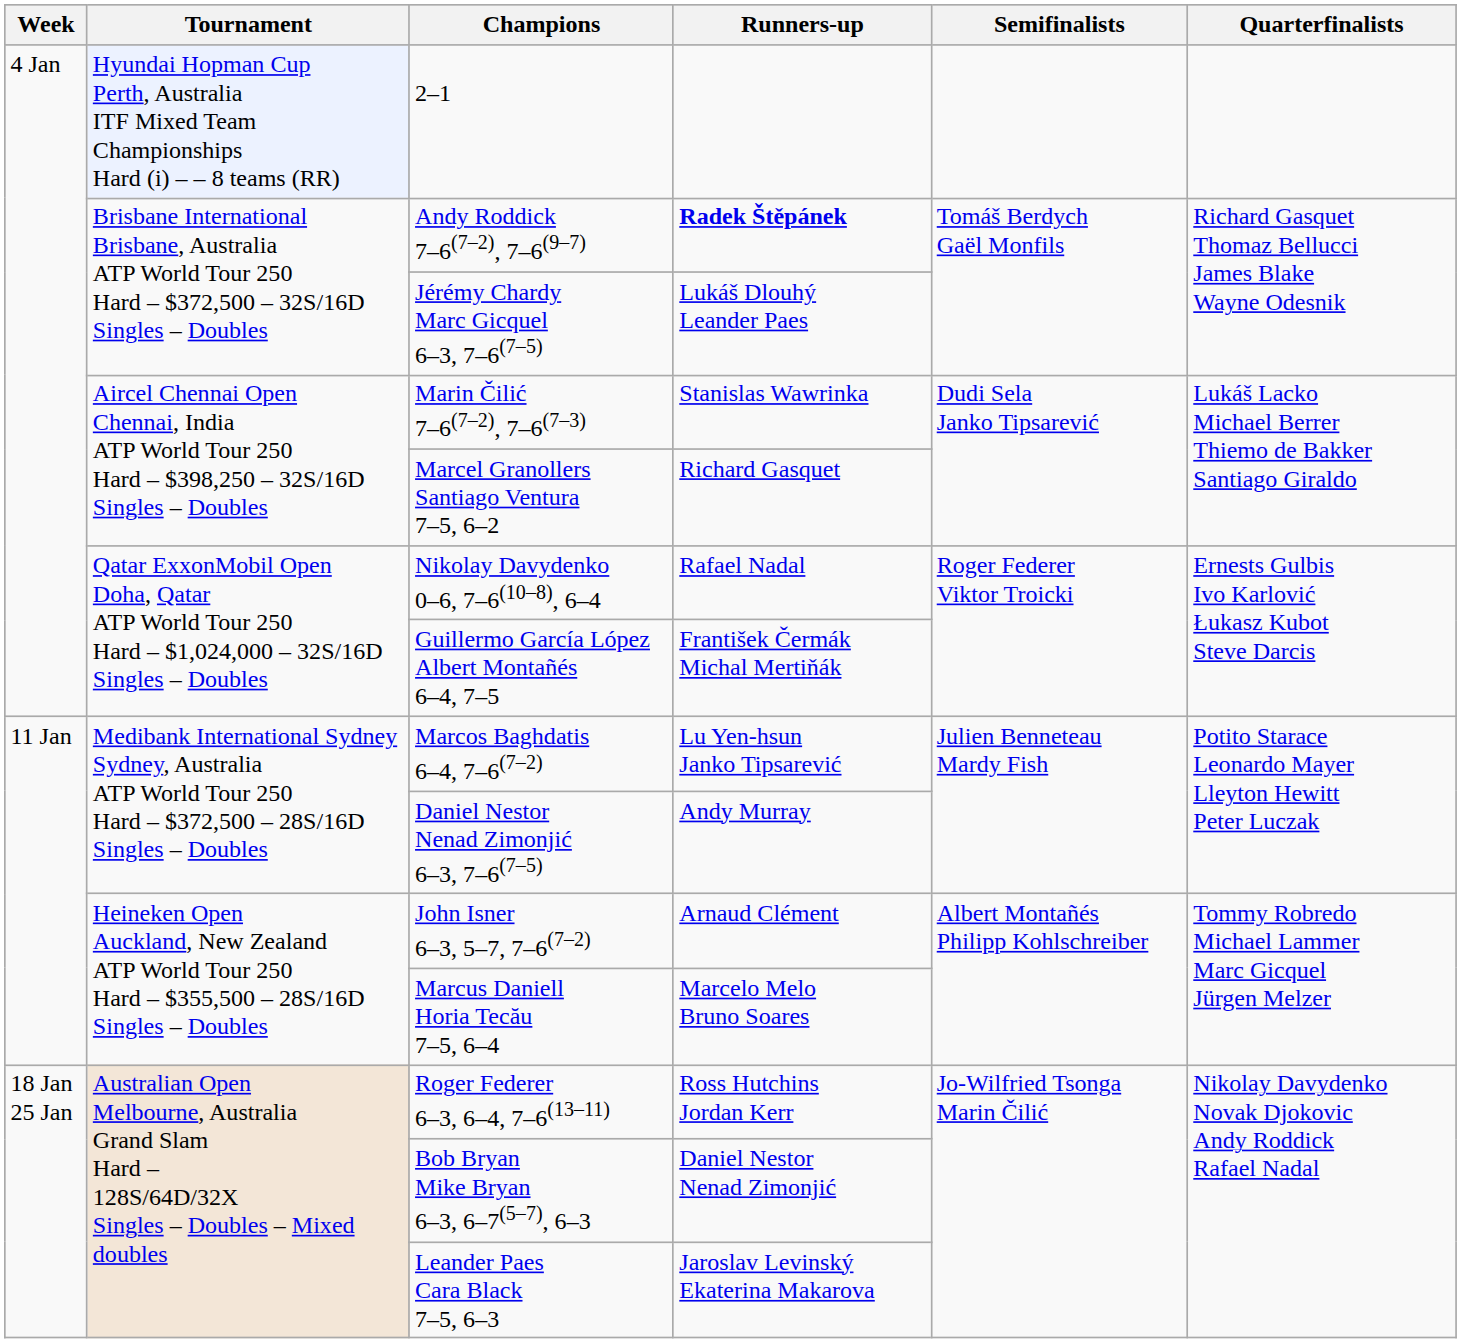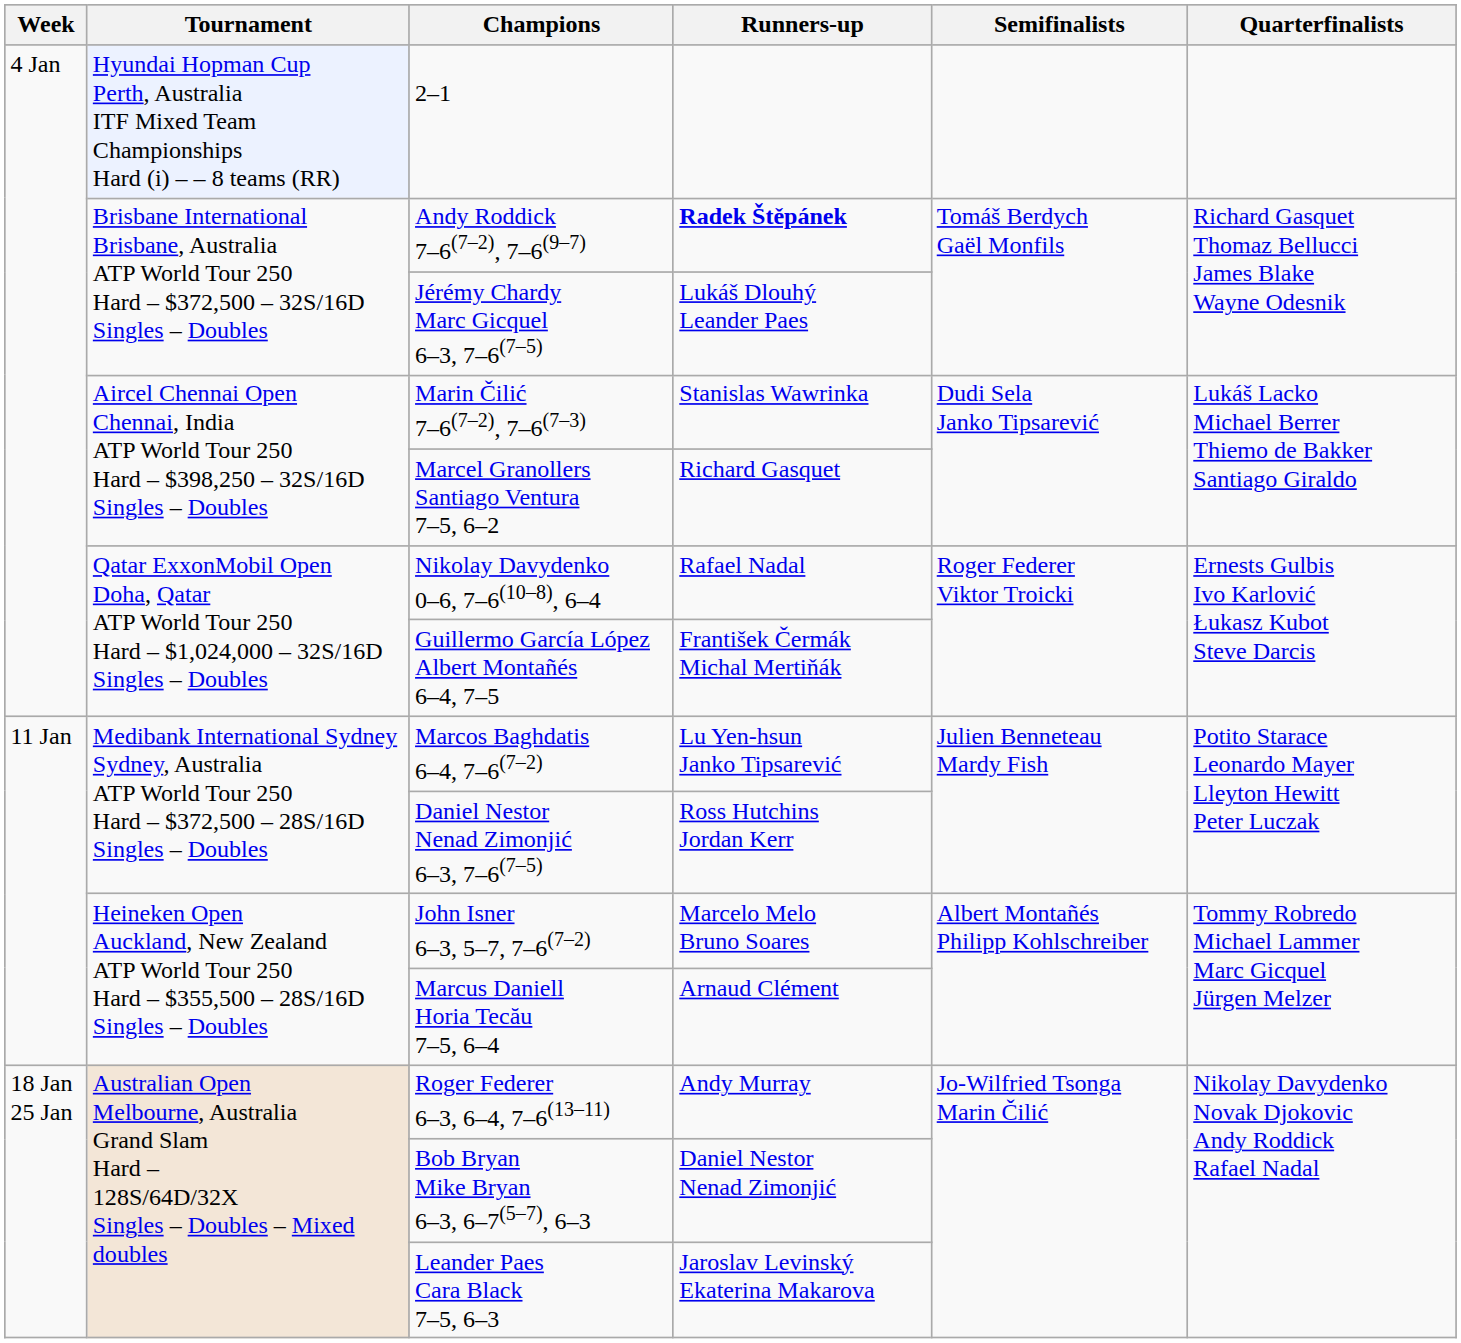Daniel Nestor Nenad Zimonjić 6–3, 7–6(7–5) | Runners-up: Andy Murray -> Ross Hutchins Jordan Kerr
John Isner 6–3, 5–7, 7–6(7–2) | Runners-up: Arnaud Clément -> Marcelo Melo Bruno Soares
Marcus Daniell Horia Tecău 7–5, 6–4 | Runners-up: Marcelo Melo Bruno Soares -> Arnaud Clément
Roger Federer 6–3, 6–4, 7–6(13–11) | Runners-up: Ross Hutchins Jordan Kerr -> Andy Murray
